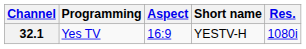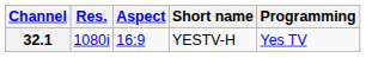columns swapped: Res. <-> Programming
